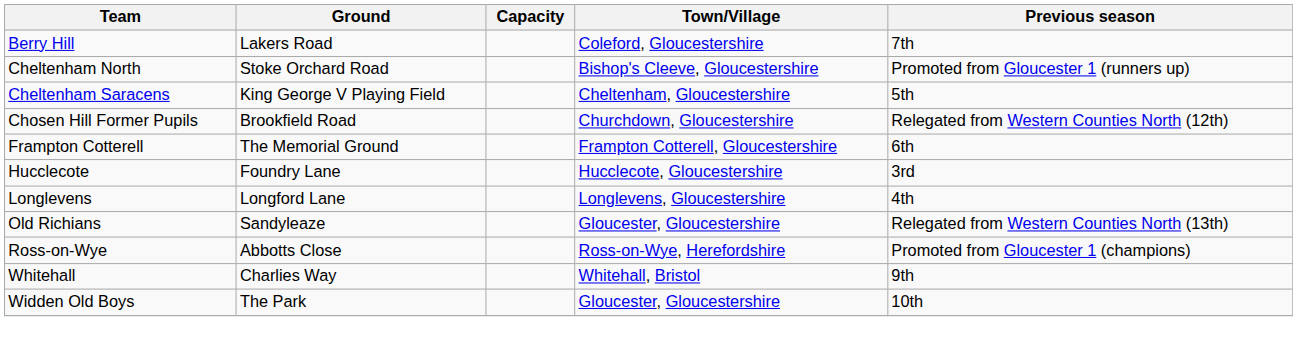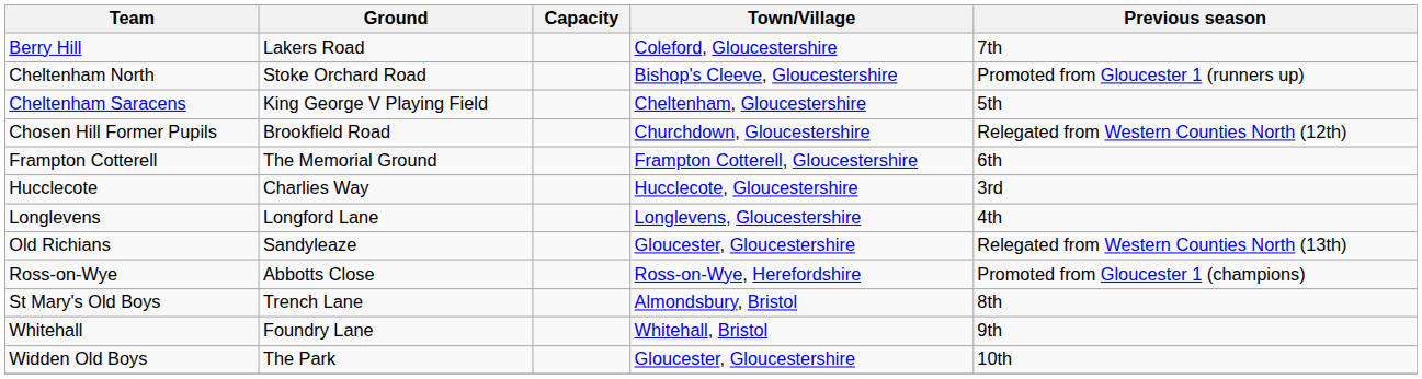Hucclecote | Ground: Foundry Lane -> Charlies Way
+ row: St Mary's Old Boys | Trench Lane | Almondsbury, Bristol | 8th
Whitehall | Ground: Charlies Way -> Foundry Lane
